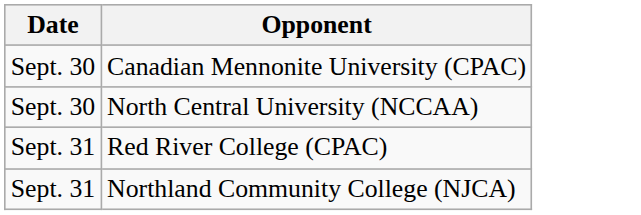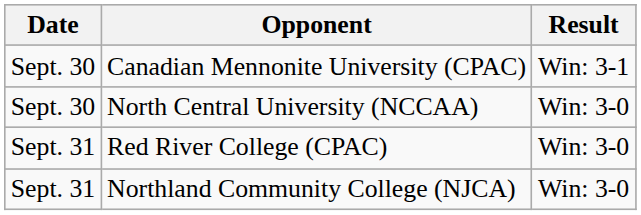+ column: Result | Win: 3-1 | Win: 3-0 | Win: 3-0 | Win: 3-0
